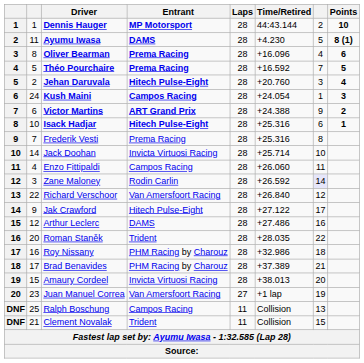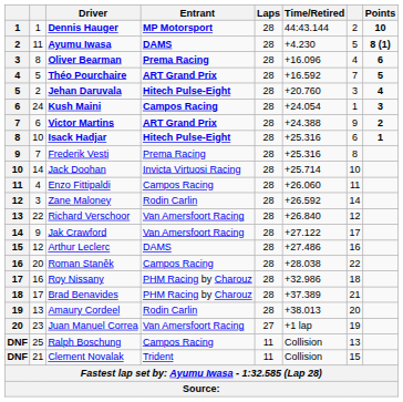Théo Pourchaire | Entrant: Prema Racing -> ART Grand Prix
Zane Maloney | column 7: lavender background -> no background
Jak Crawford | Entrant: Hitech Pulse-Eight -> Van Amersfoort Racing
Roman Staněk | Entrant: Trident -> Campos Racing
Roman Staněk | Time/Retired: +28.035 -> +28.038
Amaury Cordeel | column 2: 15 -> 13
Amaury Cordeel | Entrant: Invicta Virtuosi Racing -> Rodin Carlin
